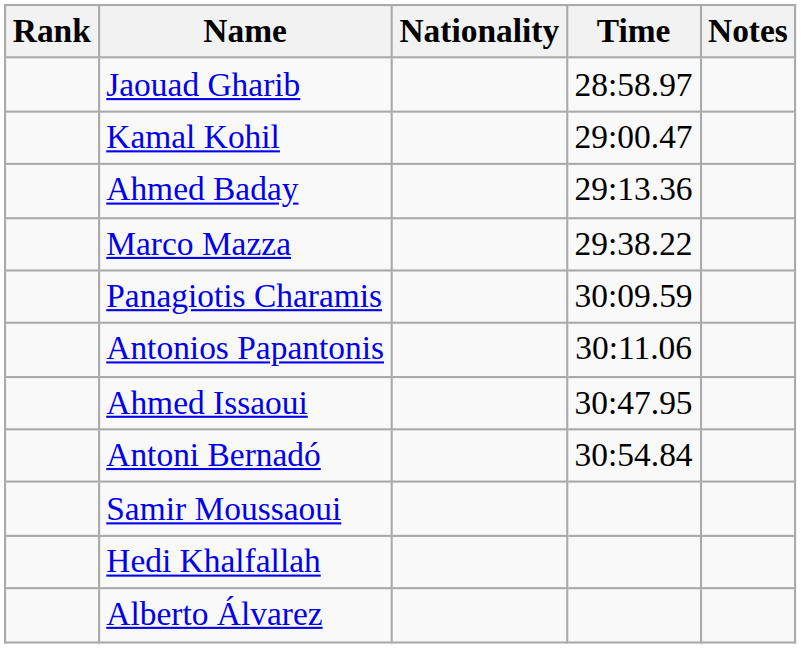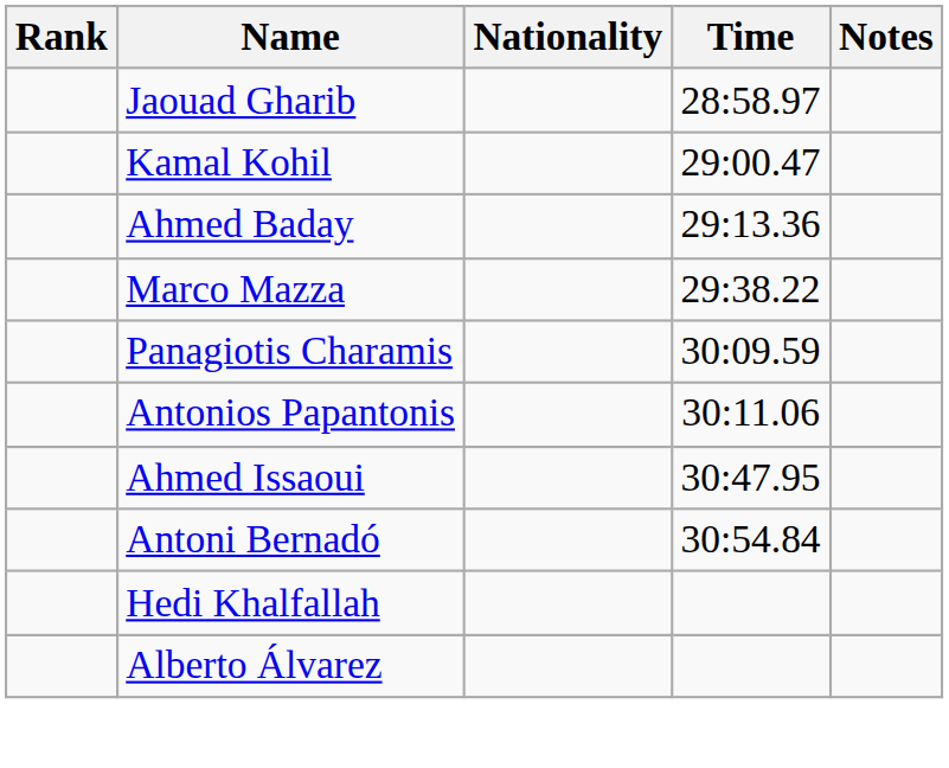- row: Samir Moussaoui
